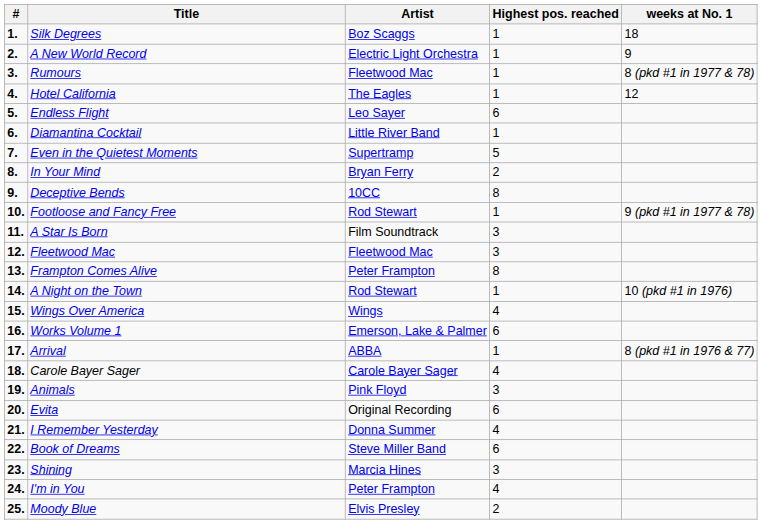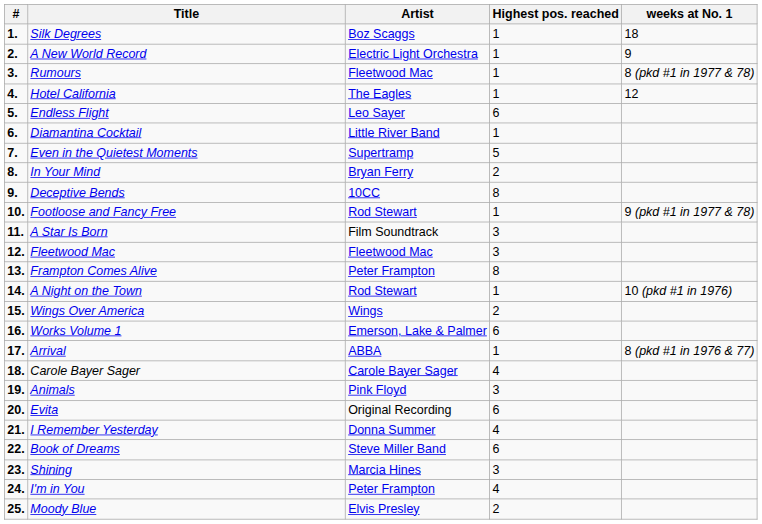Wings Over America | Highest pos. reached: 4 -> 2
